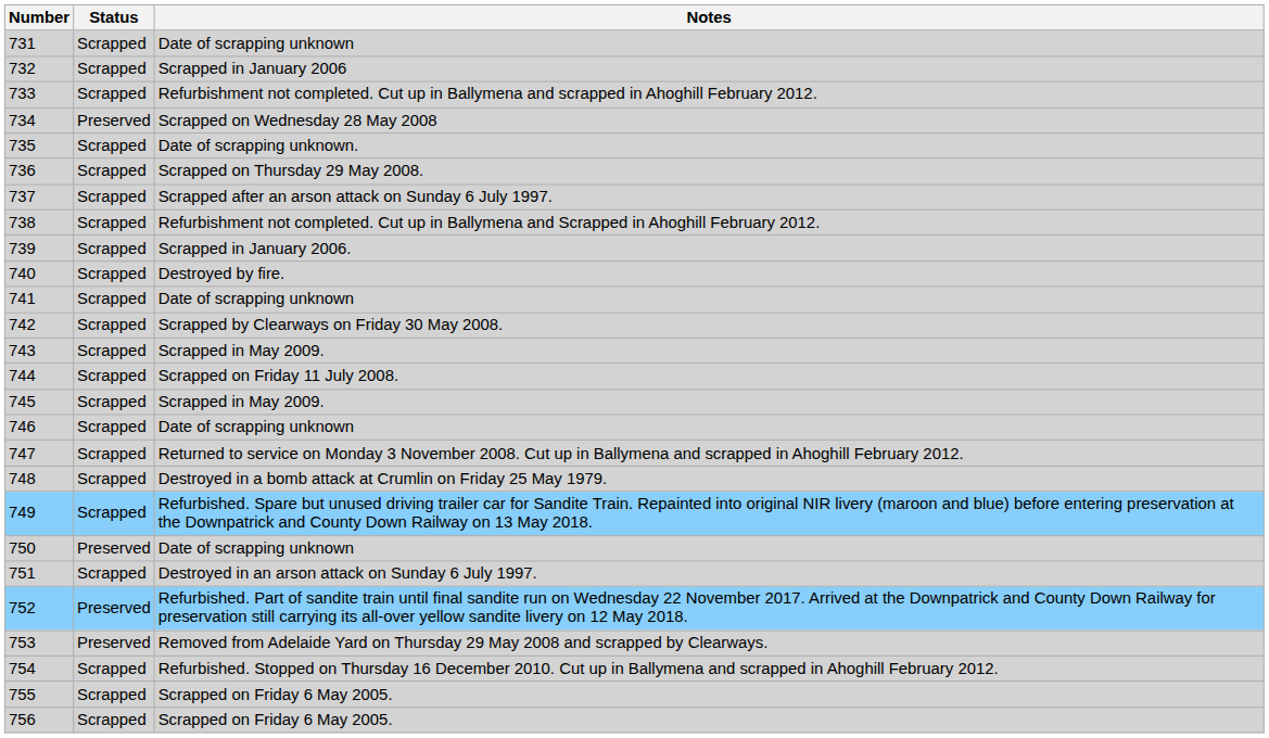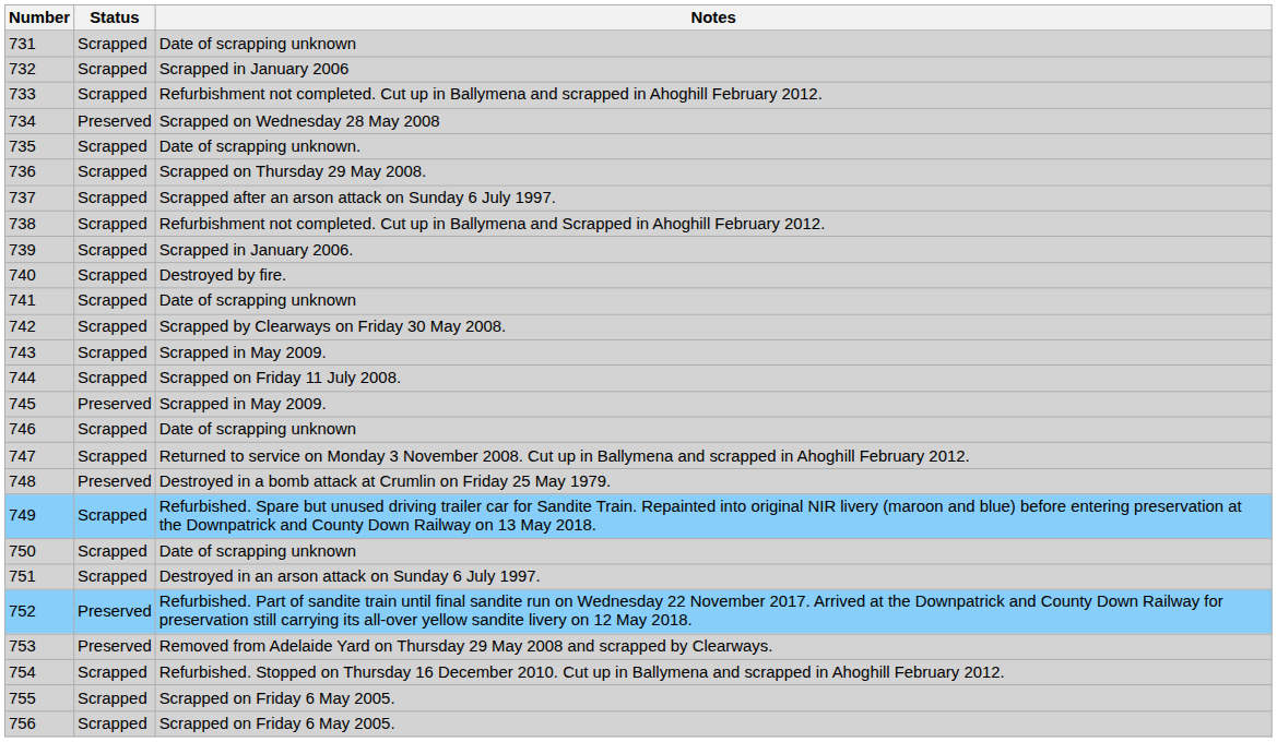745 | Status: Scrapped -> Preserved
748 | Status: Scrapped -> Preserved
750 | Status: Preserved -> Scrapped
